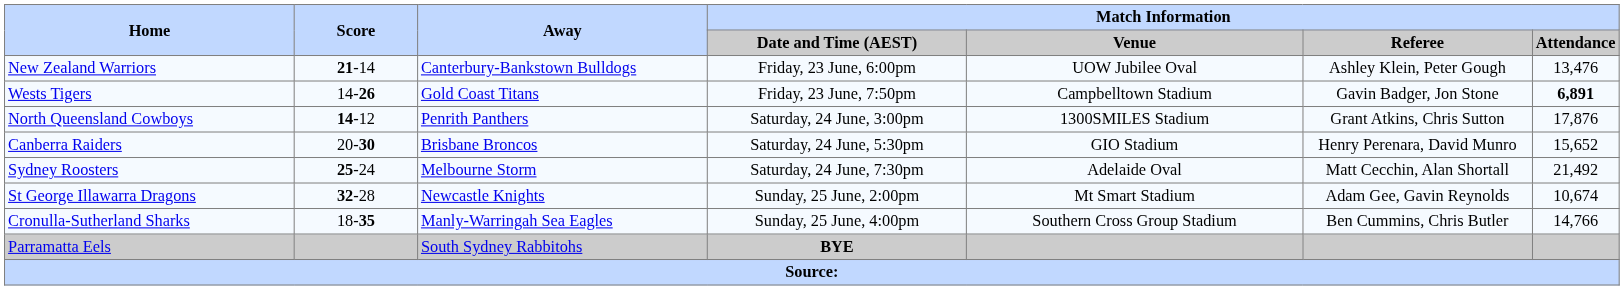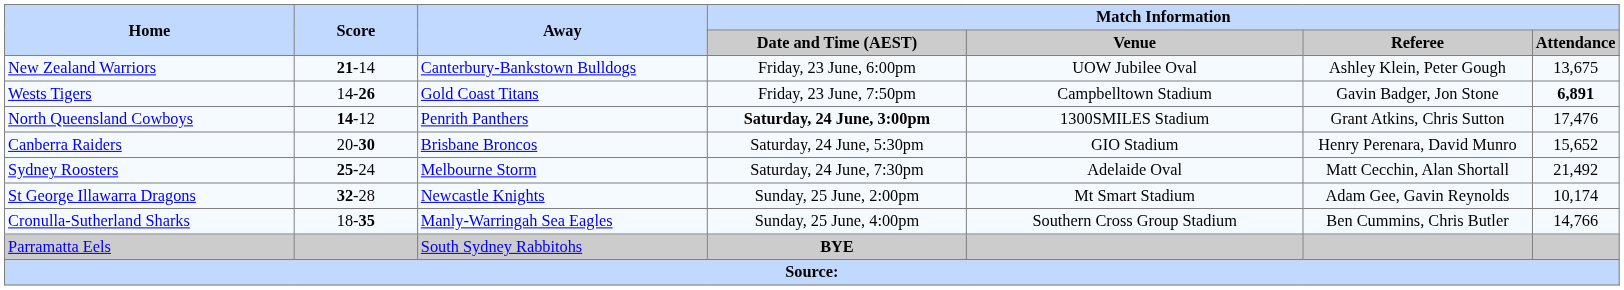New Zealand Warriors | Match Information / Attendance: 13,476 -> 13,675
North Queensland Cowboys | Match Information / Date and Time (AEST): normal -> bold
North Queensland Cowboys | Match Information / Attendance: 17,876 -> 17,476
St George Illawarra Dragons | Match Information / Attendance: 10,674 -> 10,174
